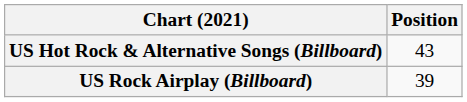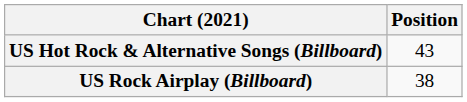US Rock Airplay (Billboard) | Position: 39 -> 38
